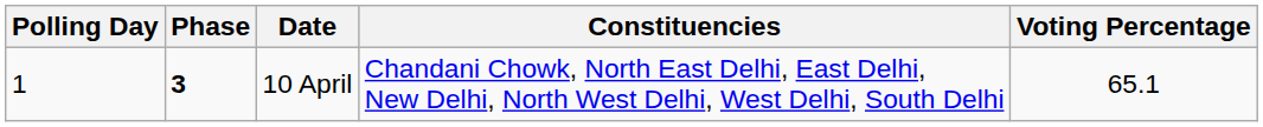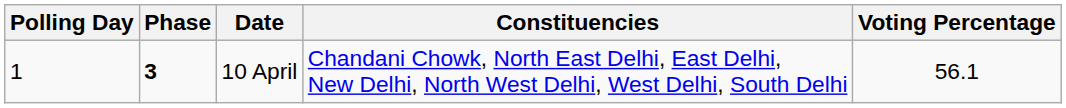10 April | Voting Percentage: 65.1 -> 56.1
